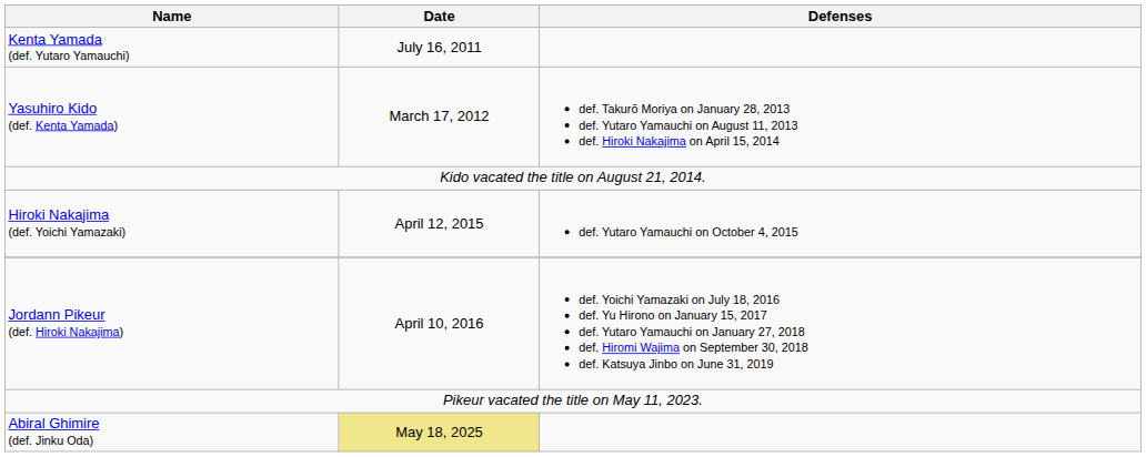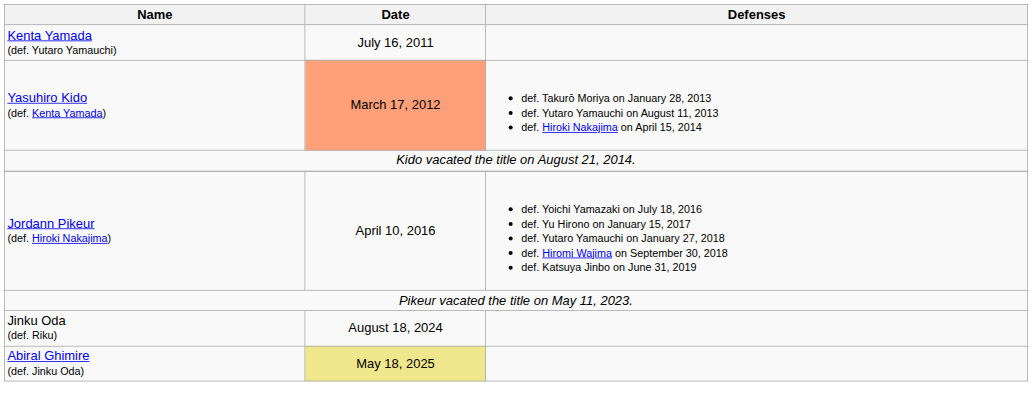Yasuhiro Kido (def. Kenta Yamada) | Date: no background -> lightsalmon background
- row: Hiroki Nakajima (def. Yoichi Yamazaki) | April 12, 2015 | def. Yutaro Yamauchi on October 4, 2015
+ row: Jinku Oda (def. Riku) | August 18, 2024
